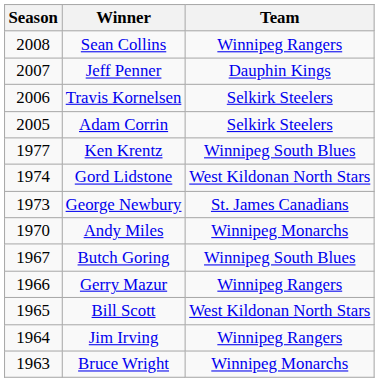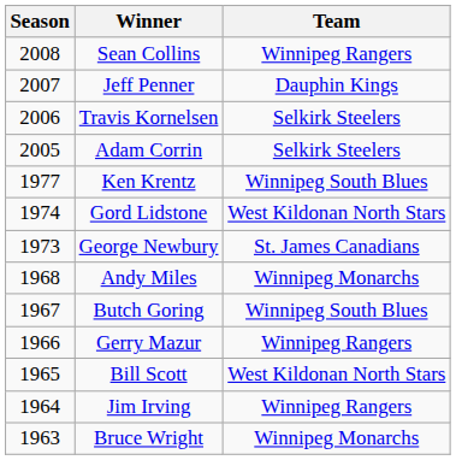Andy Miles | Season: 1970 -> 1968
